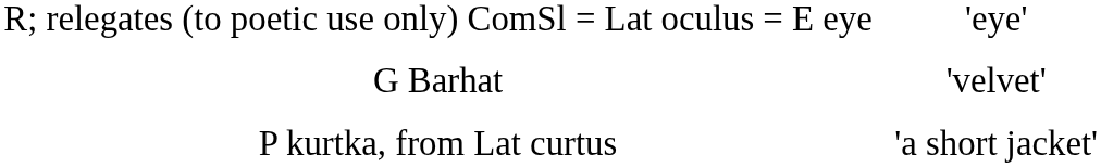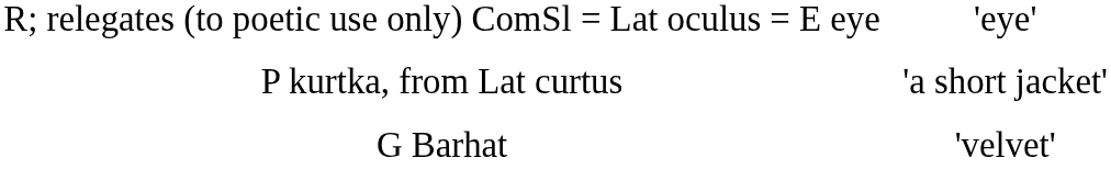rows swapped: P kurtka, from Lat curtus <-> G Barhat
